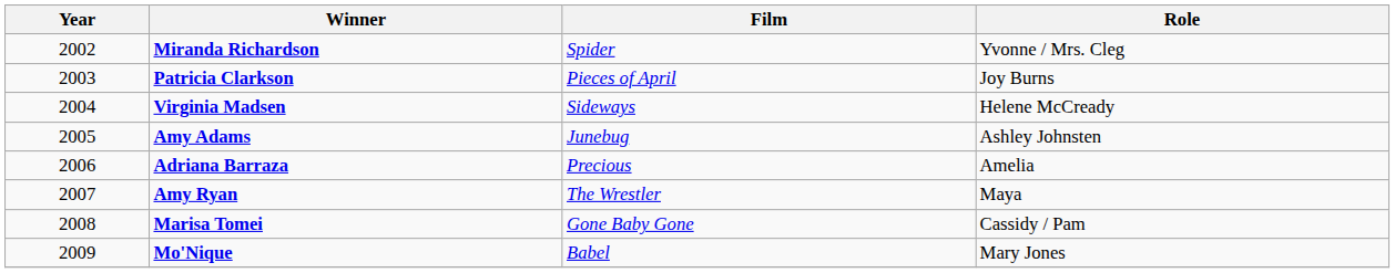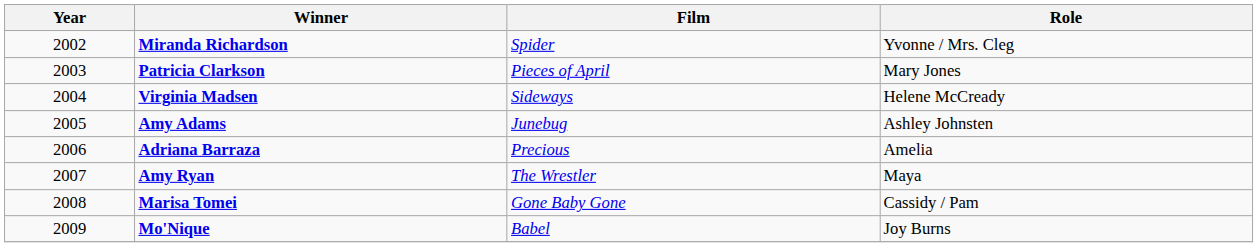Patricia Clarkson | Role: Joy Burns -> Mary Jones
Mo'Nique | Role: Mary Jones -> Joy Burns
